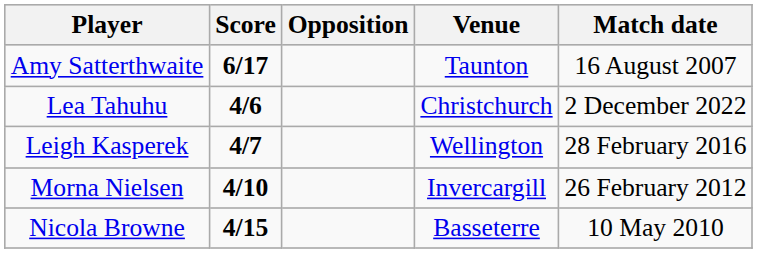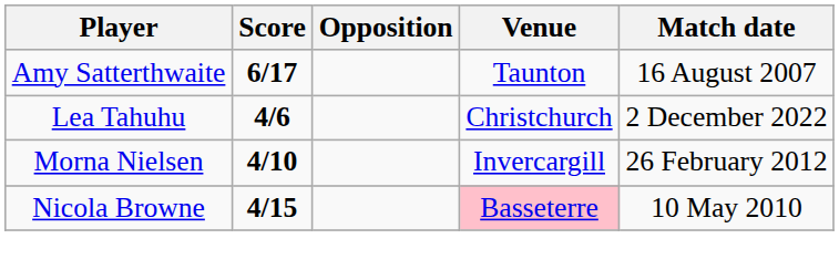- row: Leigh Kasperek | 4/7 | Wellington | 28 February 2016
Nicola Browne | Venue: no background -> pink background
